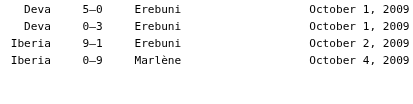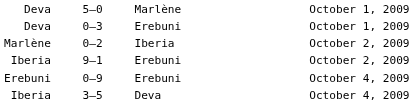5–0 | column 3: Erebuni -> Marlène
+ row: Marlène | 0–2 | Iberia | October 2, 2009
0–9 | column 1: Iberia -> Erebuni
0–9 | column 3: Marlène -> Erebuni
+ row: Iberia | 3–5 | Deva | October 4, 2009
